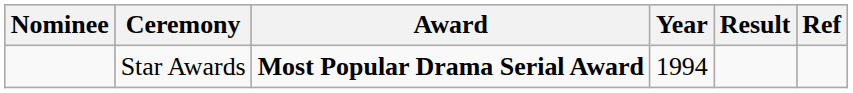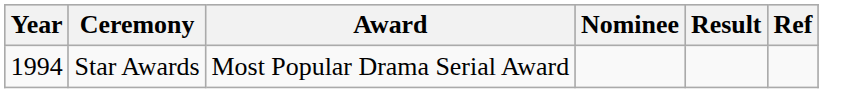columns swapped: Year <-> Nominee
Star Awards | Award: bold -> normal
